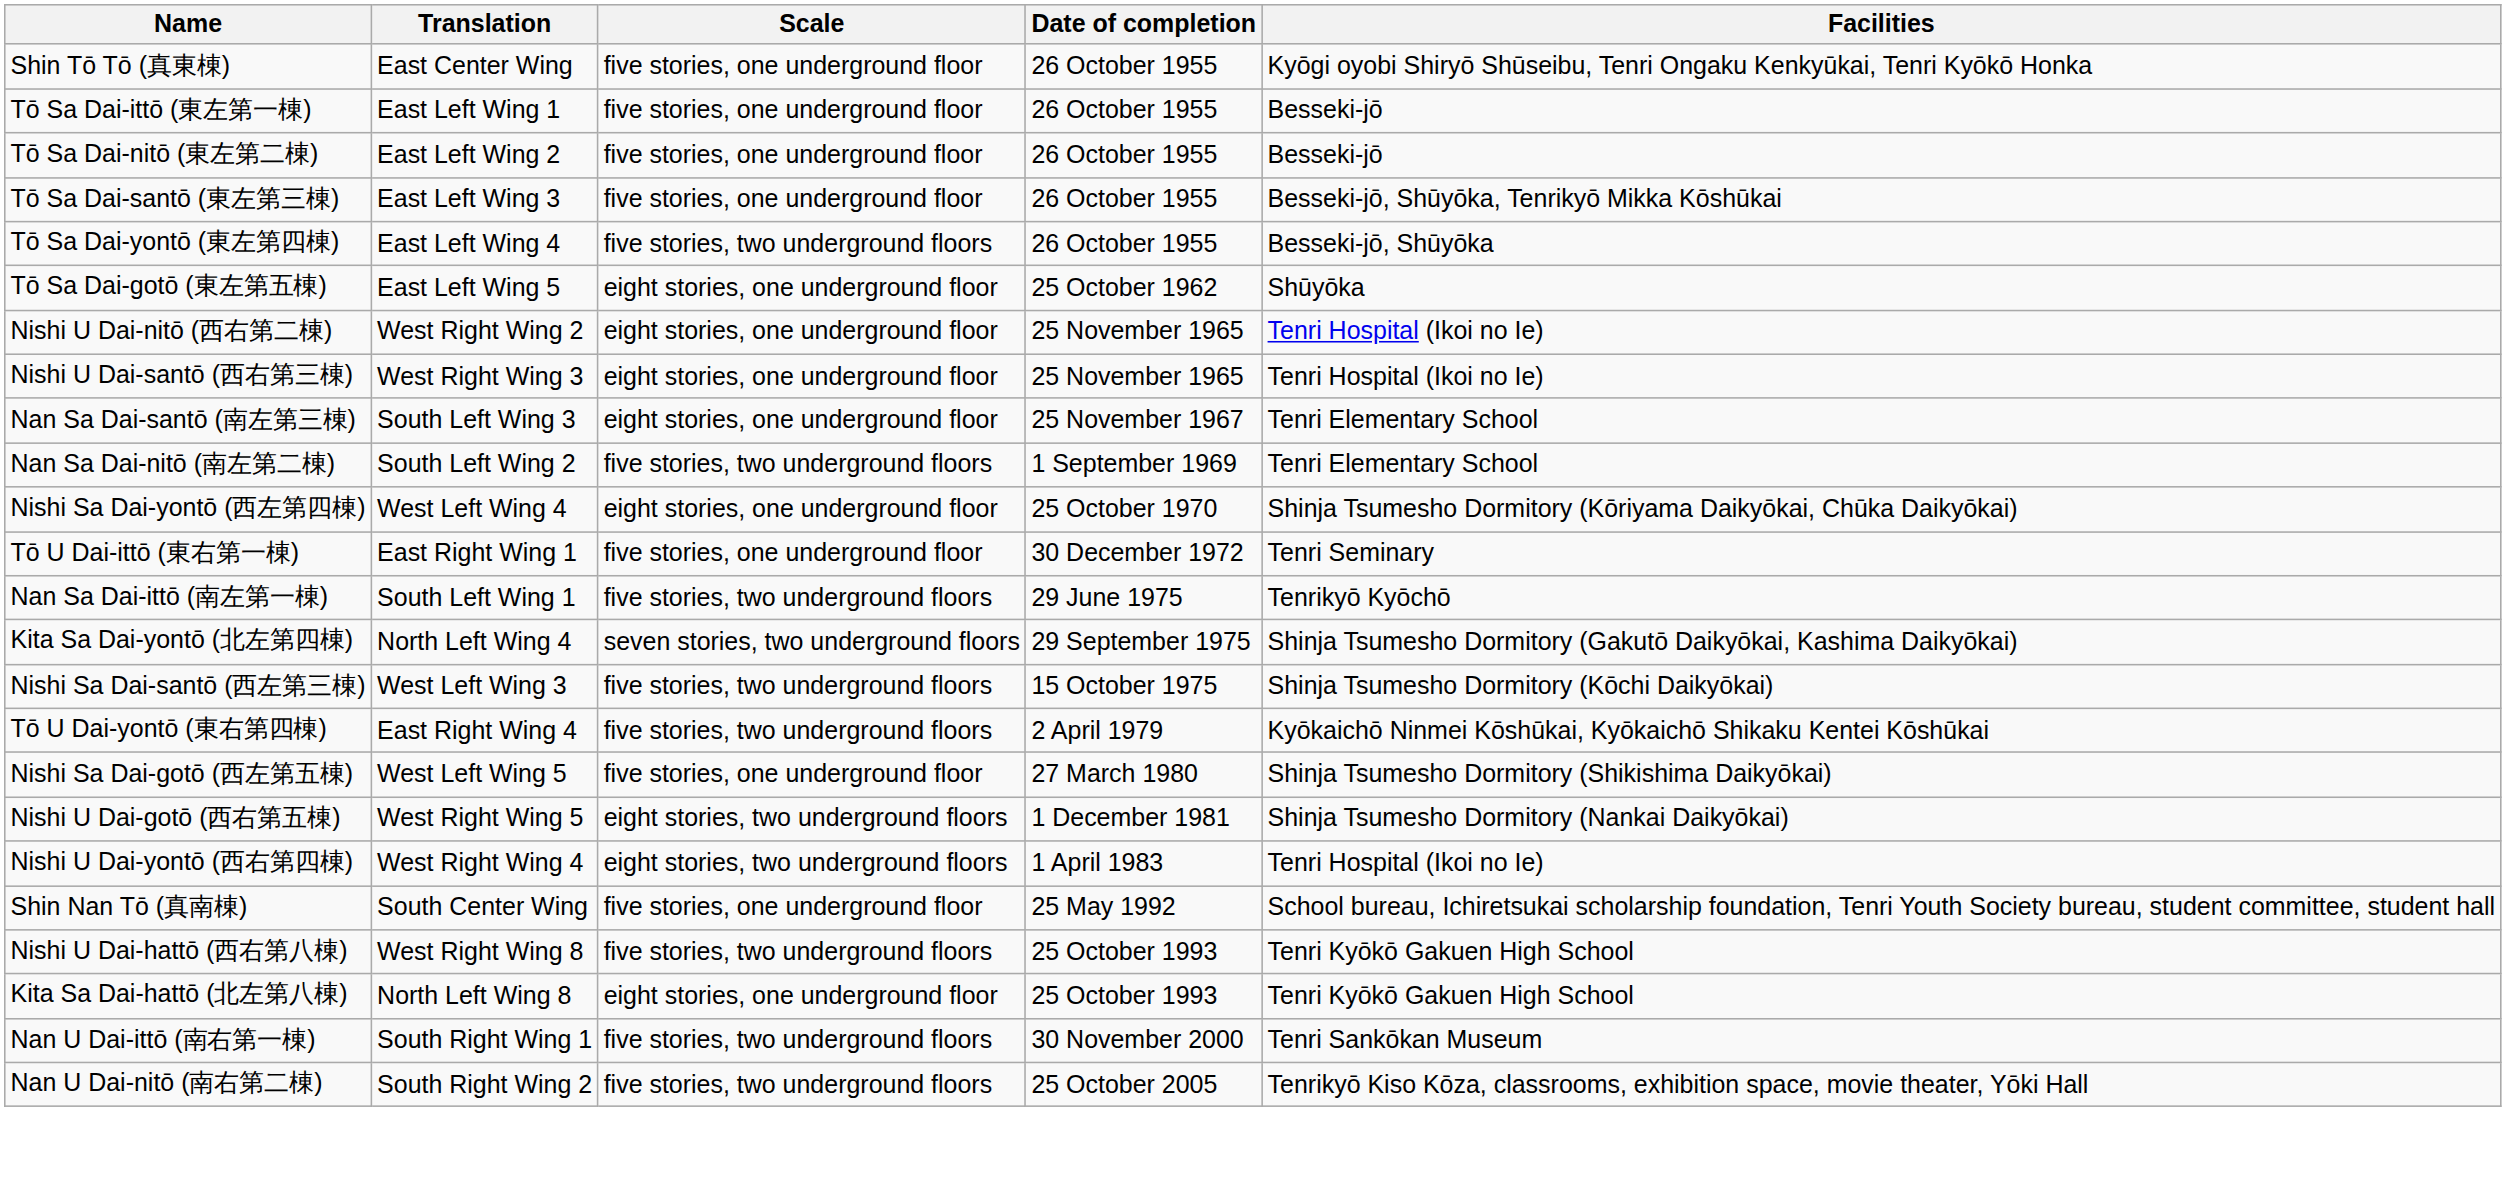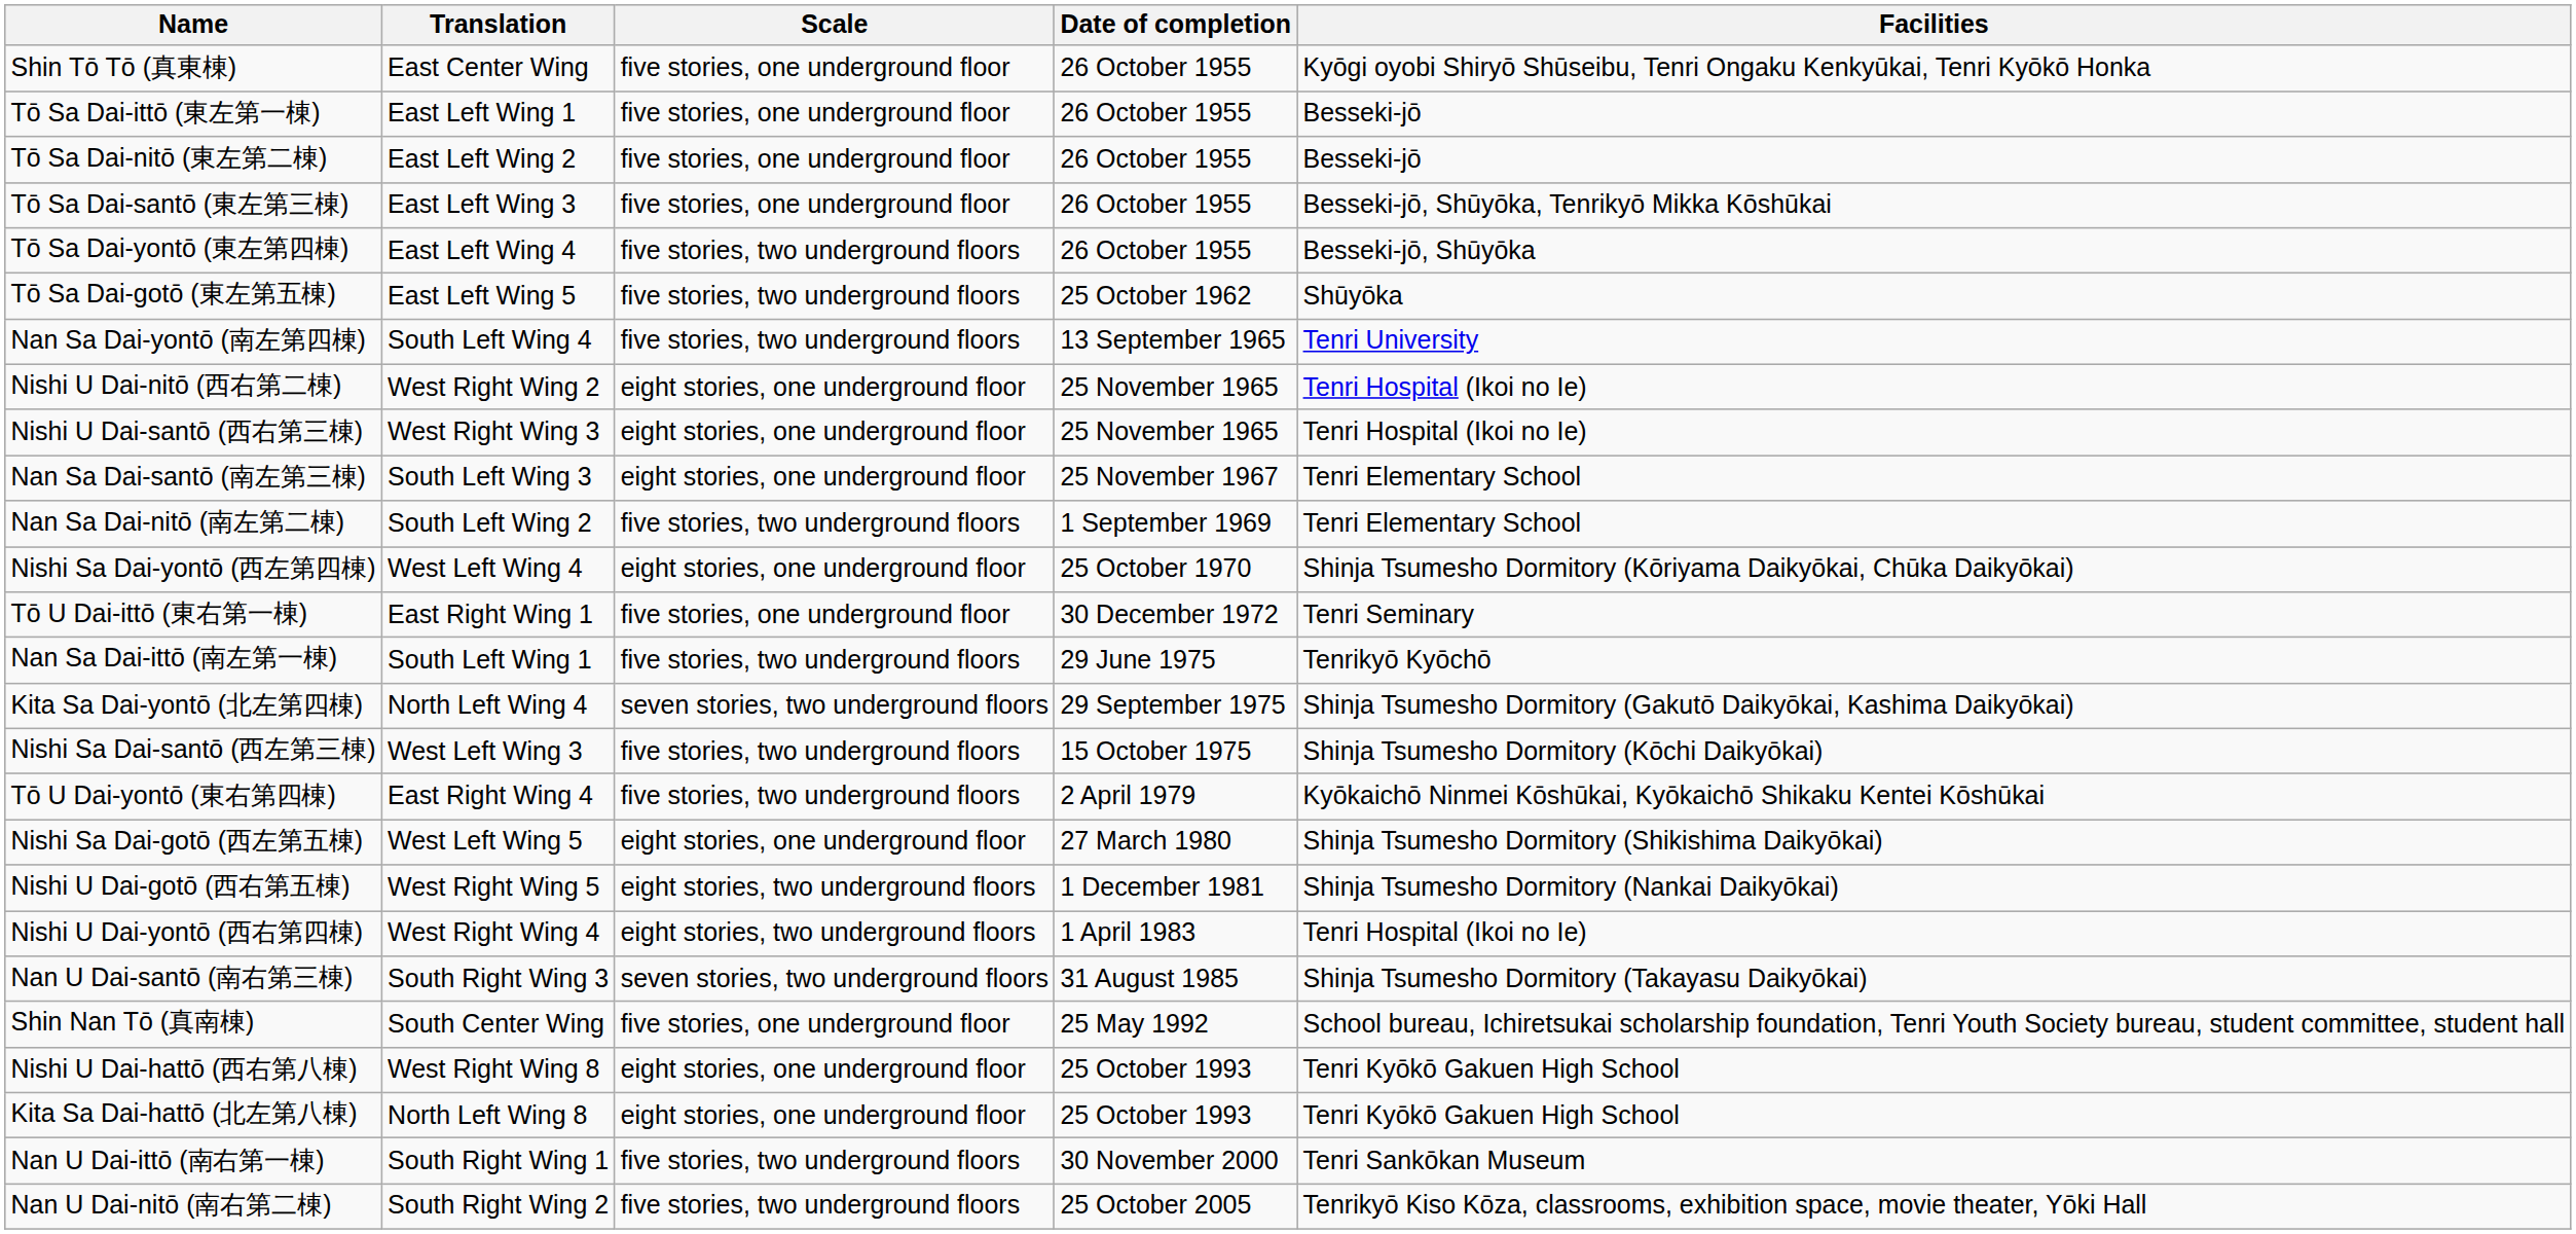Tō Sa Dai-gotō (東左第五棟) | Scale: eight stories, one underground floor -> five stories, two underground floors
+ row: Nan Sa Dai-yontō (南左第四棟) | South Left Wing 4 | five stories, two underground floors | 13 September 1965 | Tenri University
Nishi Sa Dai-gotō (西左第五棟) | Scale: five stories, one underground floor -> eight stories, one underground floor
+ row: Nan U Dai-santō (南右第三棟) | South Right Wing 3 | seven stories, two underground floors | 31 August 1985 | Shinja Tsumesho Dormitory (Takayasu Daikyōkai)
Nishi U Dai-hattō (西右第八棟) | Scale: five stories, two underground floors -> eight stories, one underground floor
